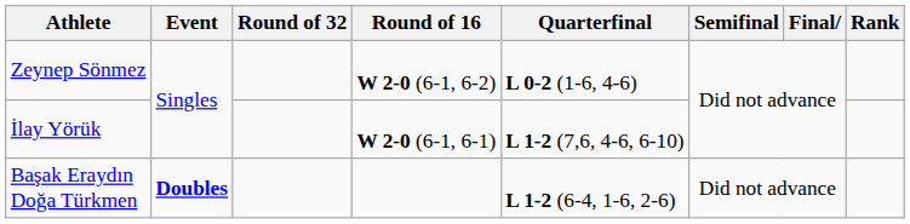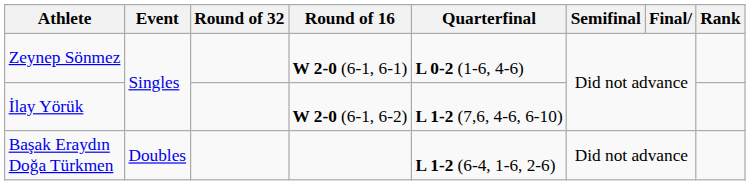Zeynep Sönmez | Round of 16: W 2-0 (6-1, 6-2) -> W 2-0 (6-1, 6-1)
İlay Yörük | Round of 16: W 2-0 (6-1, 6-1) -> W 2-0 (6-1, 6-2)
Başak Eraydın Doğa Türkmen | Event: bold -> normal
